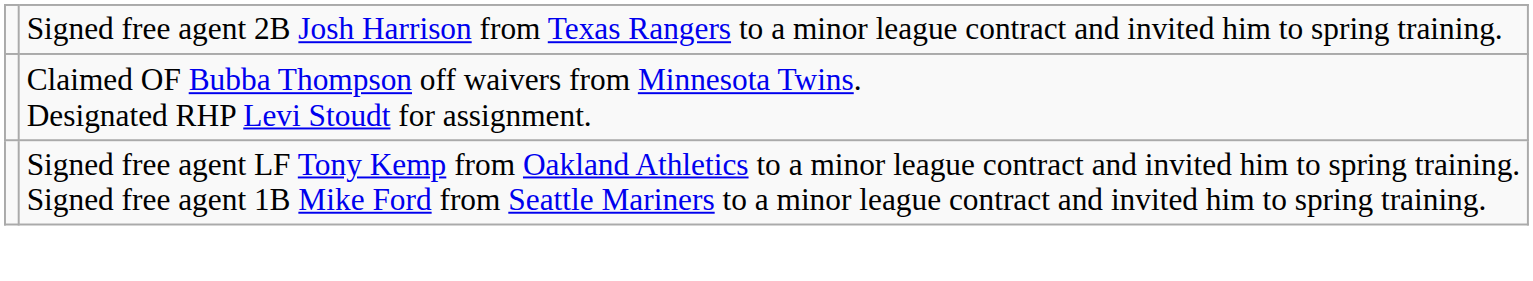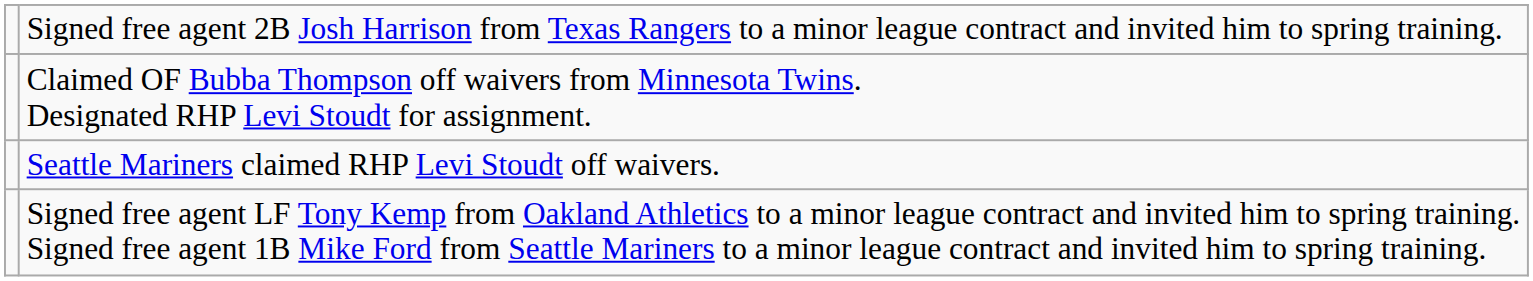+ row: Seattle Mariners claimed RHP Levi Stoudt off waivers.
